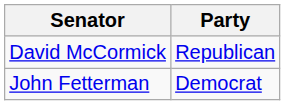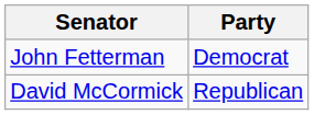rows swapped: David McCormick <-> John Fetterman
